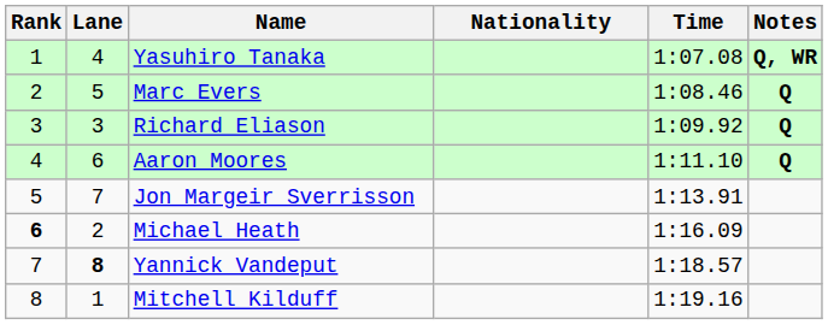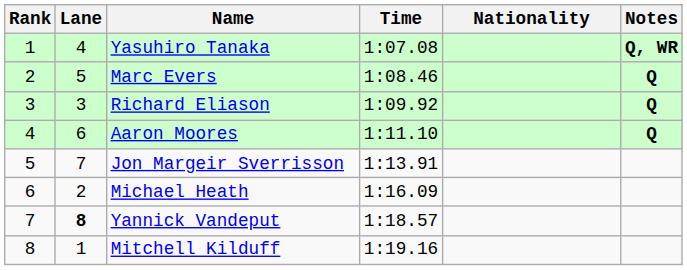columns swapped: Nationality <-> Time
Michael Heath | Rank: bold -> normal
